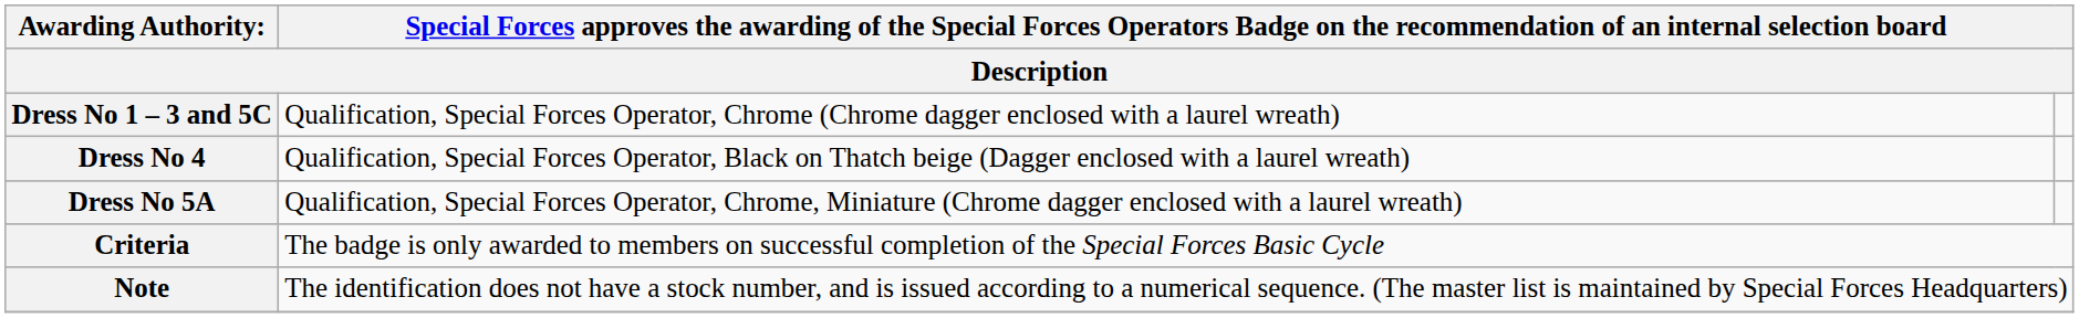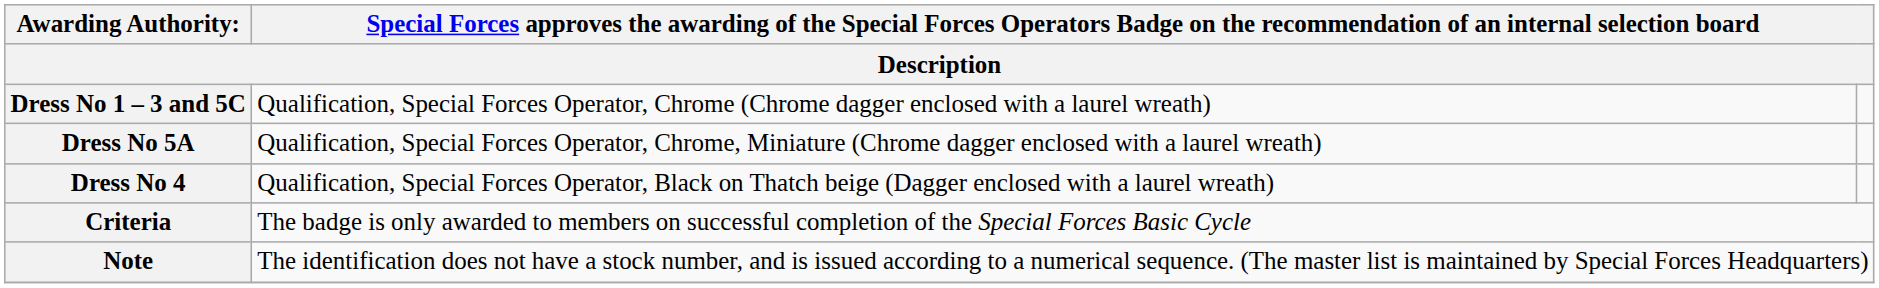rows swapped: Dress No 5A <-> Dress No 4
